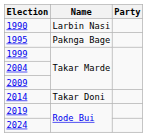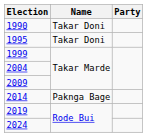1990 | Name: Larbin Nasi -> Takar Doni
1995 | Name: Paknga Bage -> Takar Doni
2014 | Name: Takar Doni -> Paknga Bage
